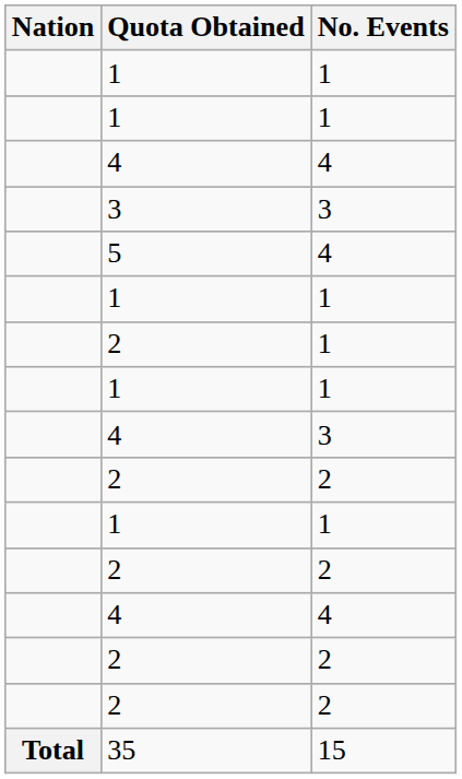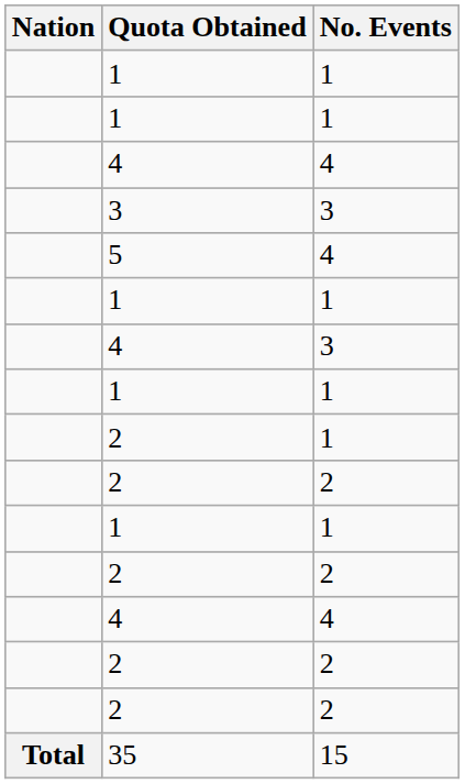rows swapped: 4 / 3 <-> 2 / 1
